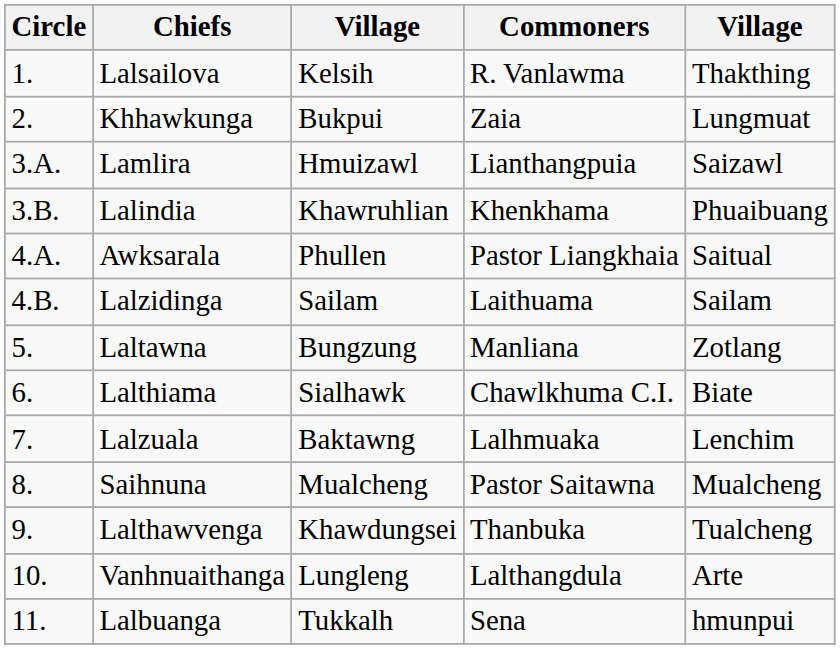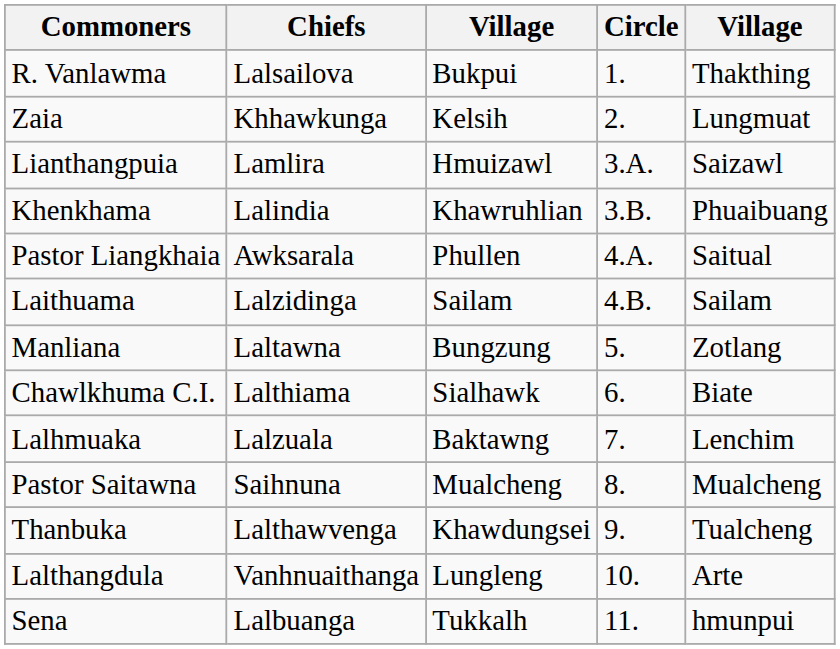columns swapped: Circle <-> Commoners
Lalsailova | column 3: Kelsih -> Bukpui
Khhawkunga | column 3: Bukpui -> Kelsih
